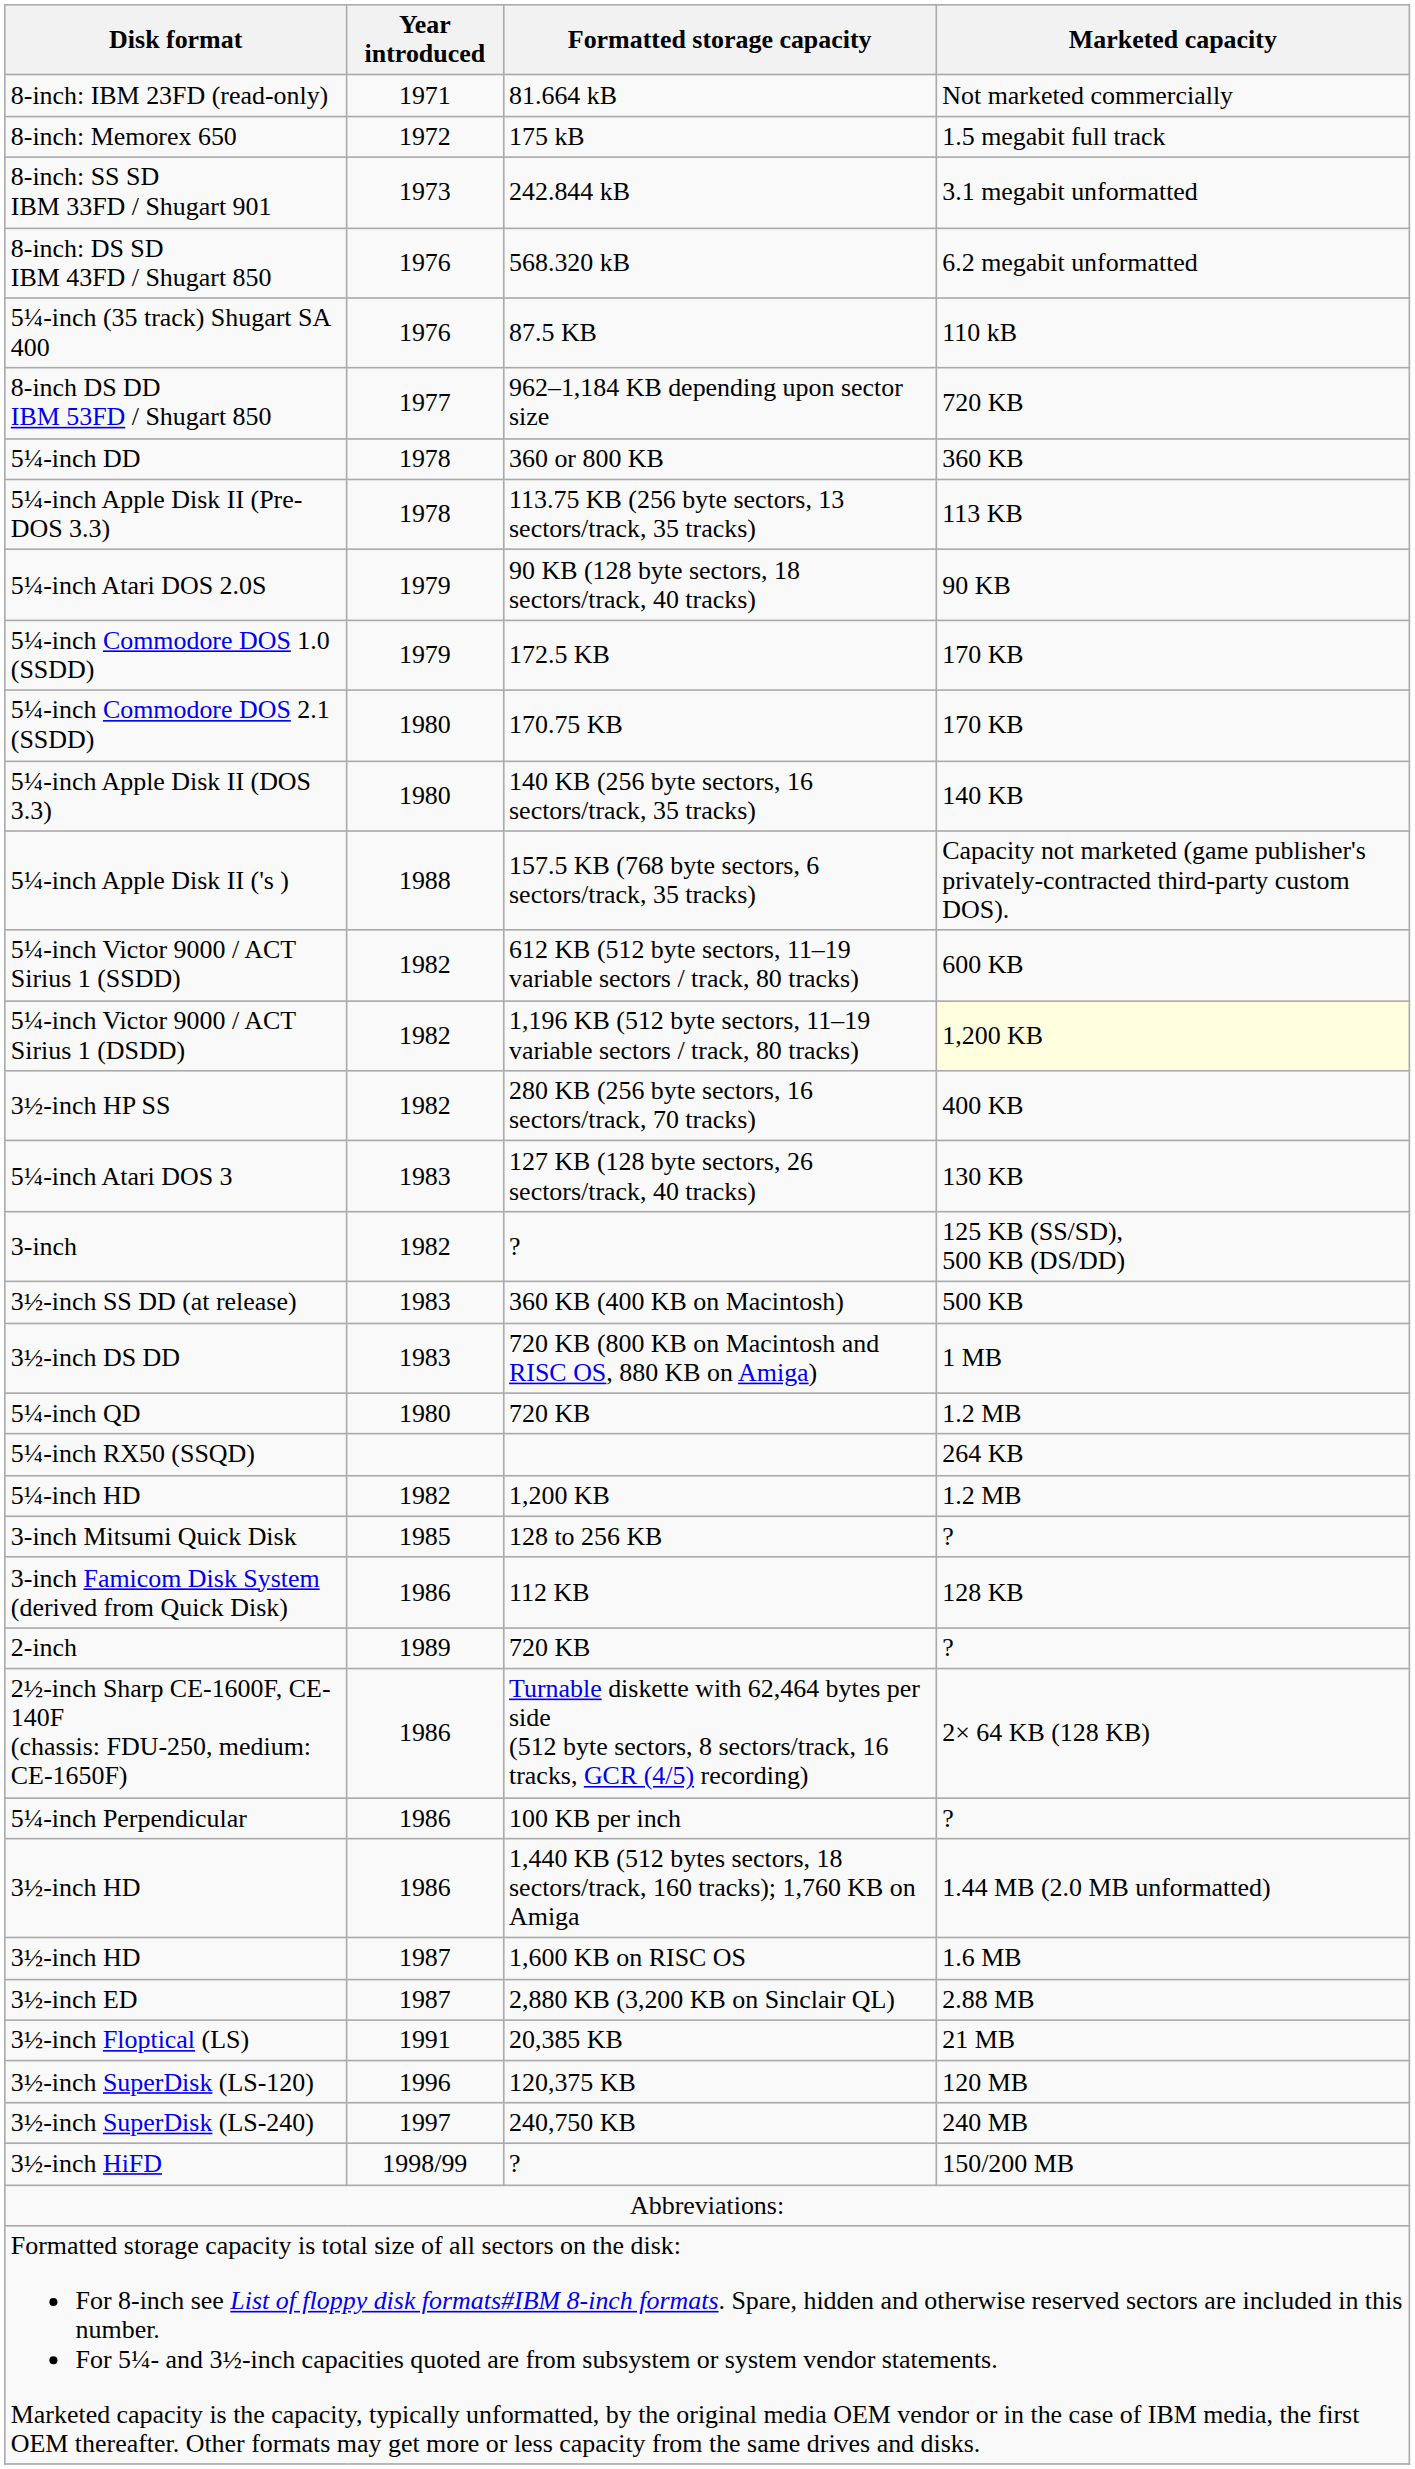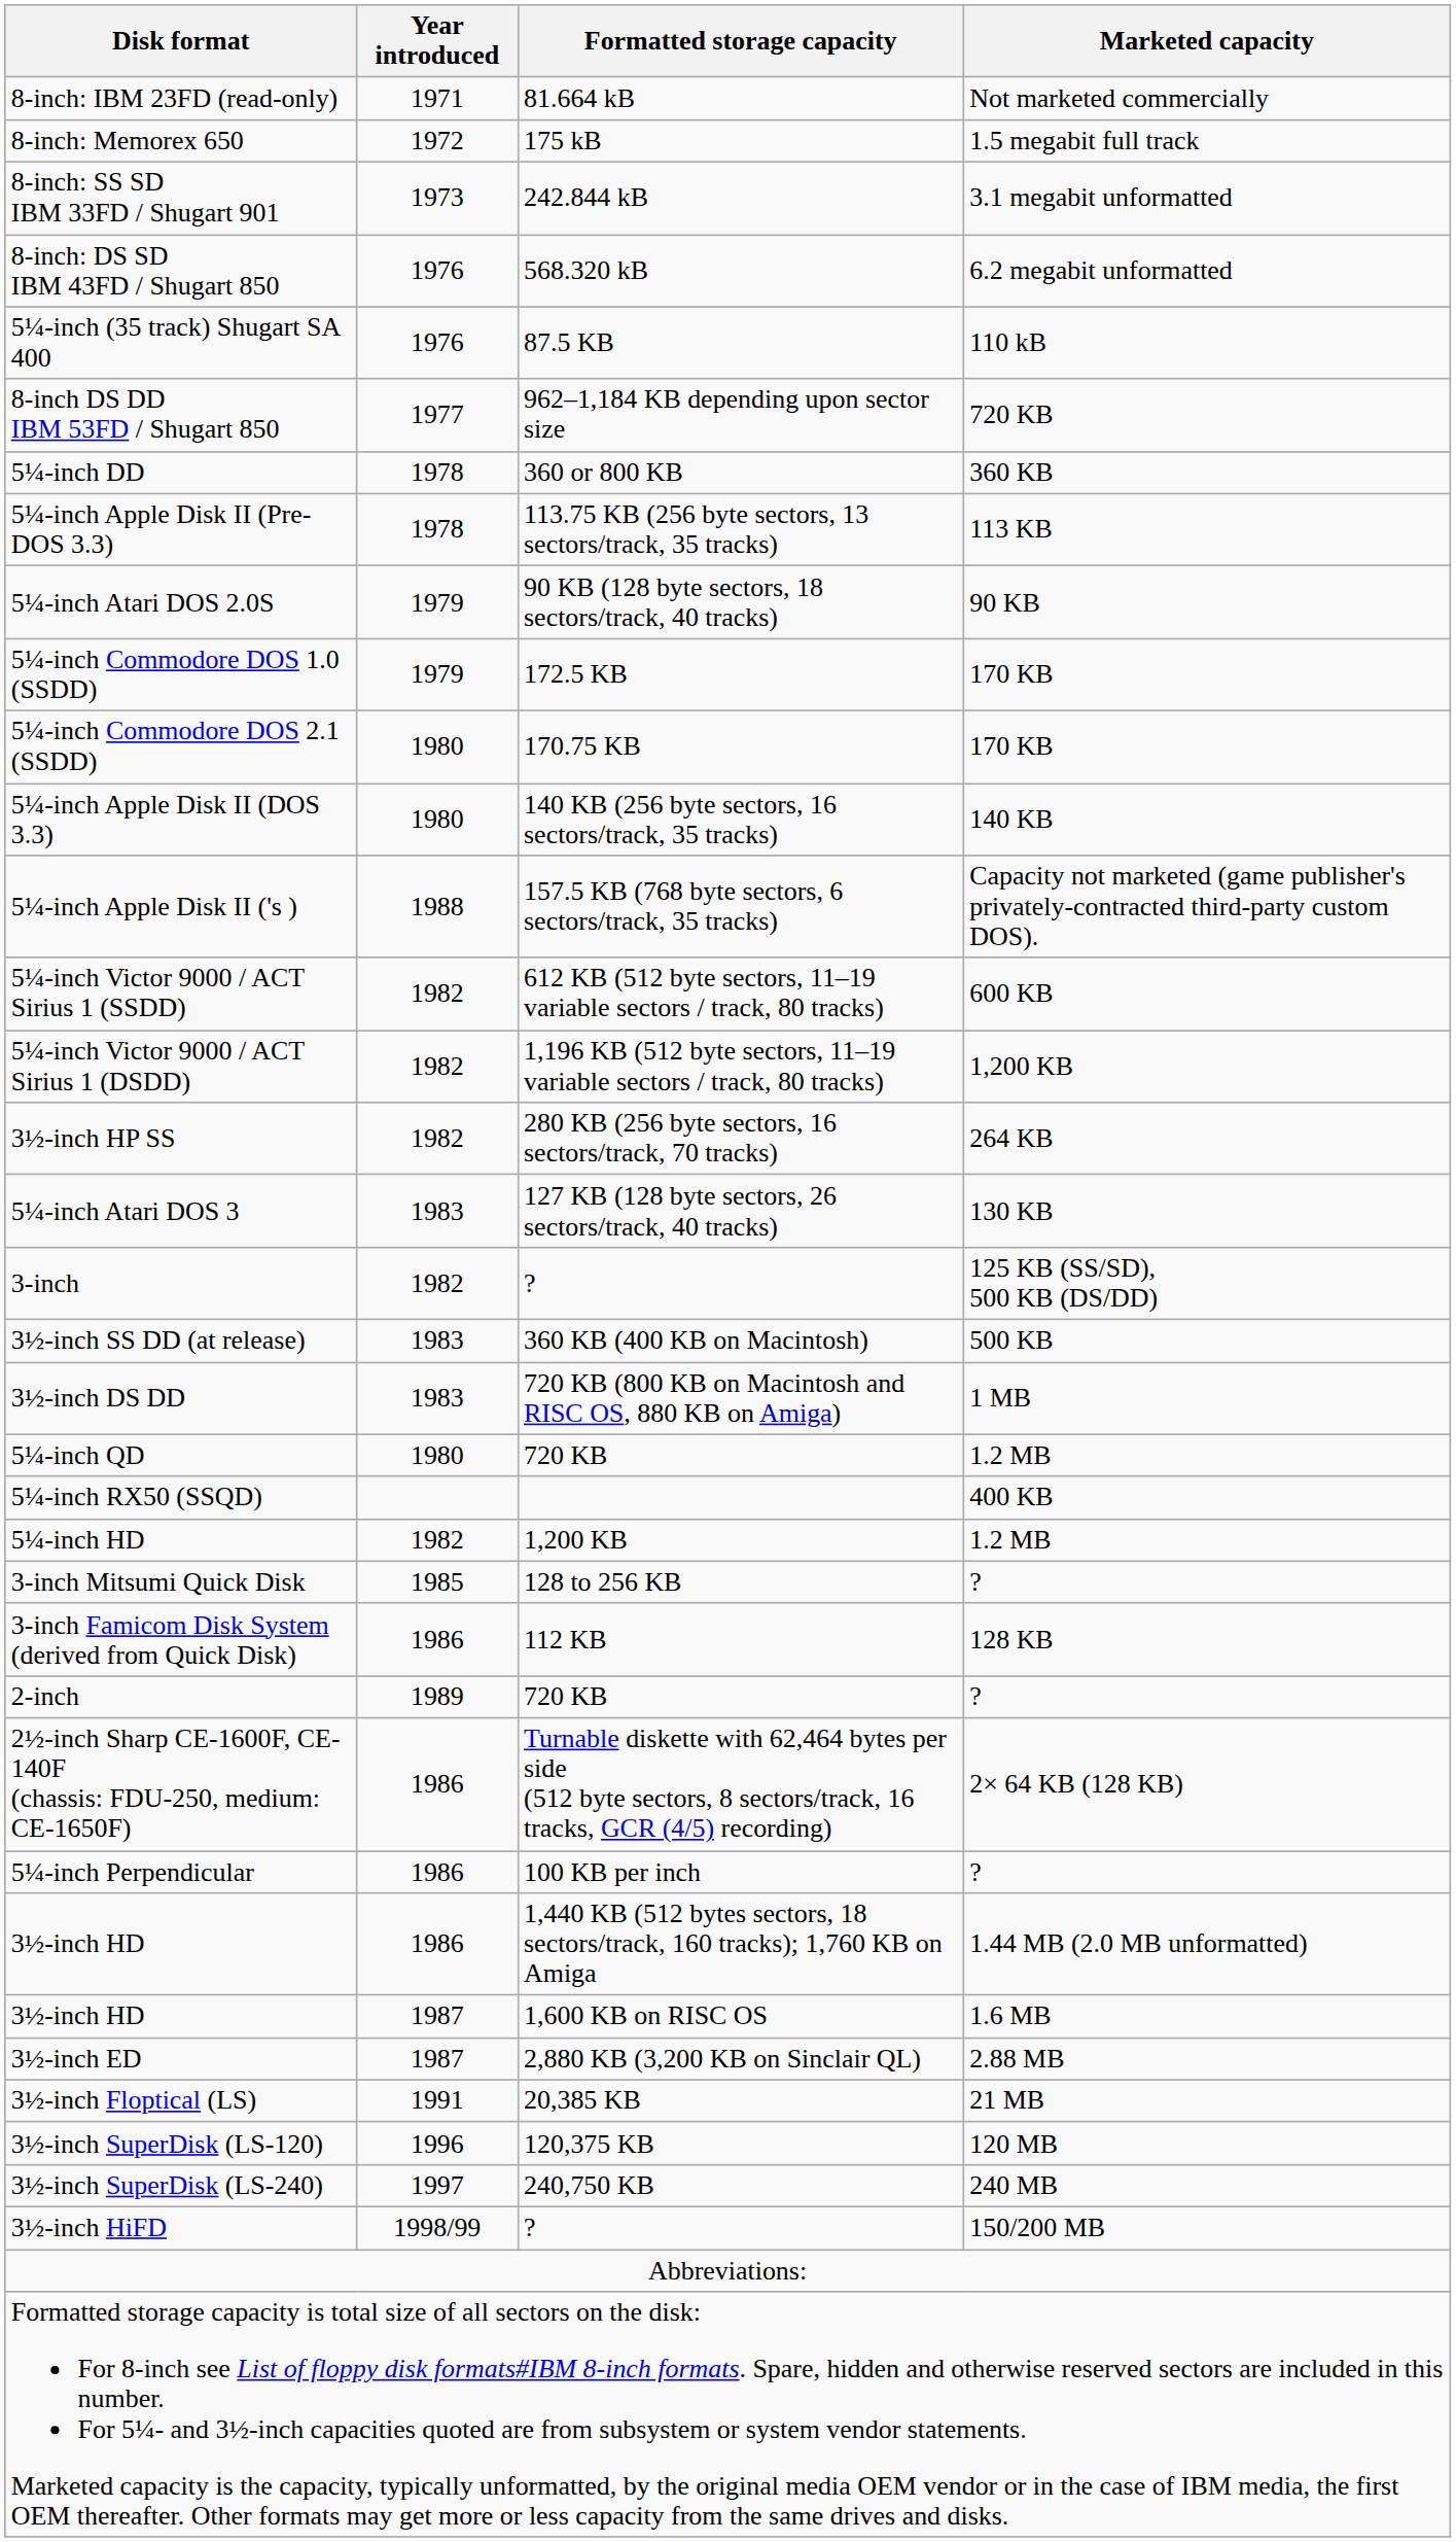5¼-inch Victor 9000 / ACT Sirius 1 (DSDD) | Marketed capacity: lightyellow background -> no background
3½-inch HP SS | Marketed capacity: 400 KB -> 264 KB
5¼-inch RX50 (SSQD) | Marketed capacity: 264 KB -> 400 KB
